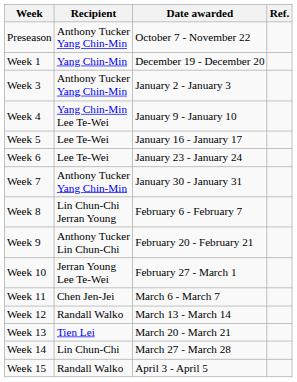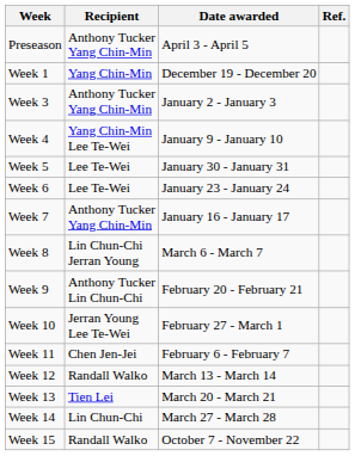Preseason | Date awarded: October 7 - November 22 -> April 3 - April 5
Week 5 | Date awarded: January 16 - January 17 -> January 30 - January 31
Week 7 | Date awarded: January 30 - January 31 -> January 16 - January 17
Week 8 | Date awarded: February 6 - February 7 -> March 6 - March 7
Week 11 | Date awarded: March 6 - March 7 -> February 6 - February 7
Week 15 | Date awarded: April 3 - April 5 -> October 7 - November 22
